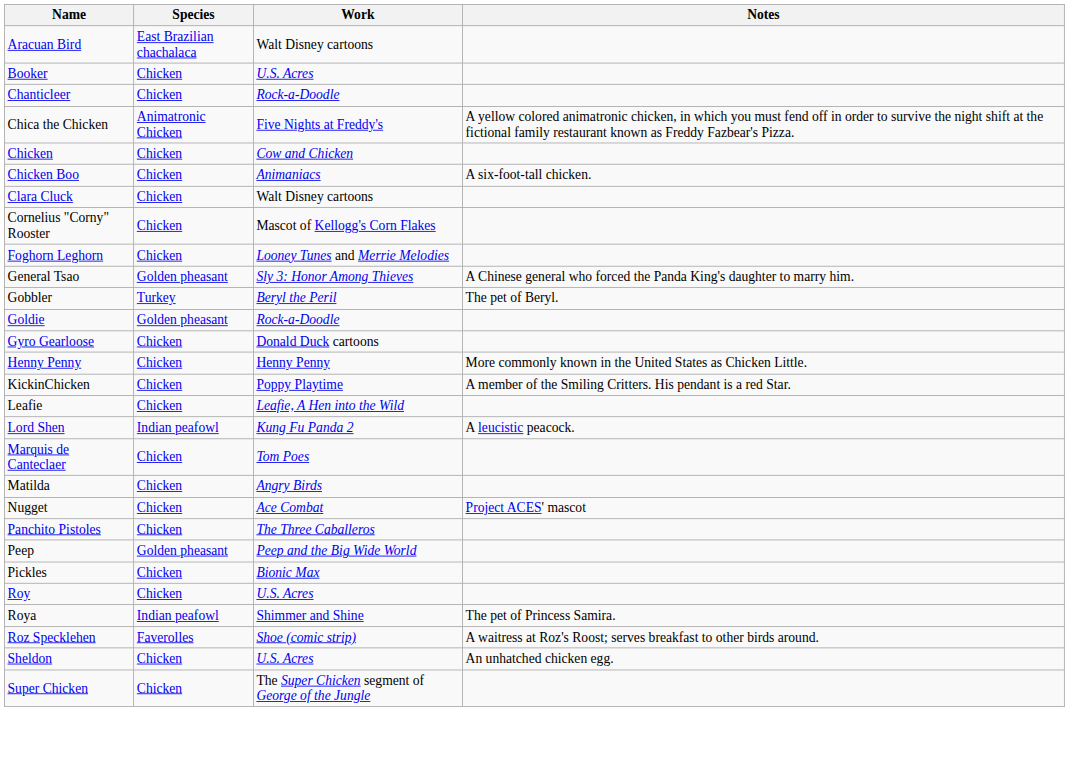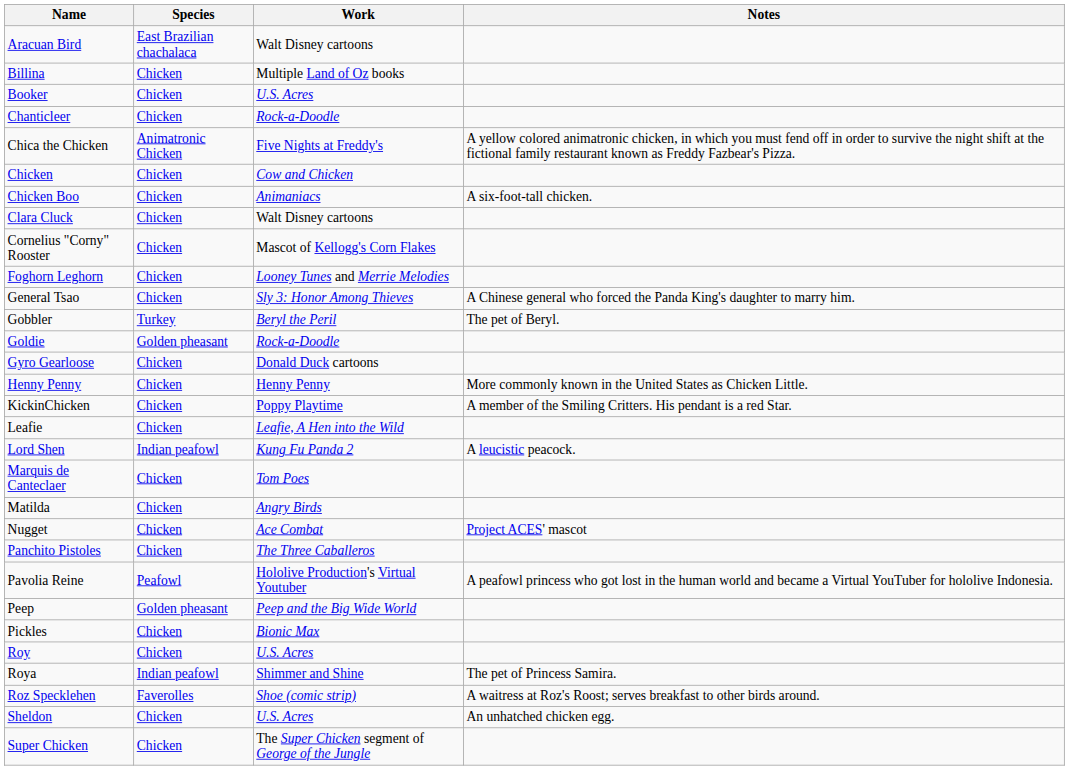+ row: Billina | Chicken | Multiple Land of Oz books
General Tsao | Species: Golden pheasant -> Chicken
+ row: Pavolia Reine | Peafowl | Hololive Production's Virtual Youtuber | A peafowl princess who got lost in the human world and became a Virtual YouTuber for hololive Indonesia.
